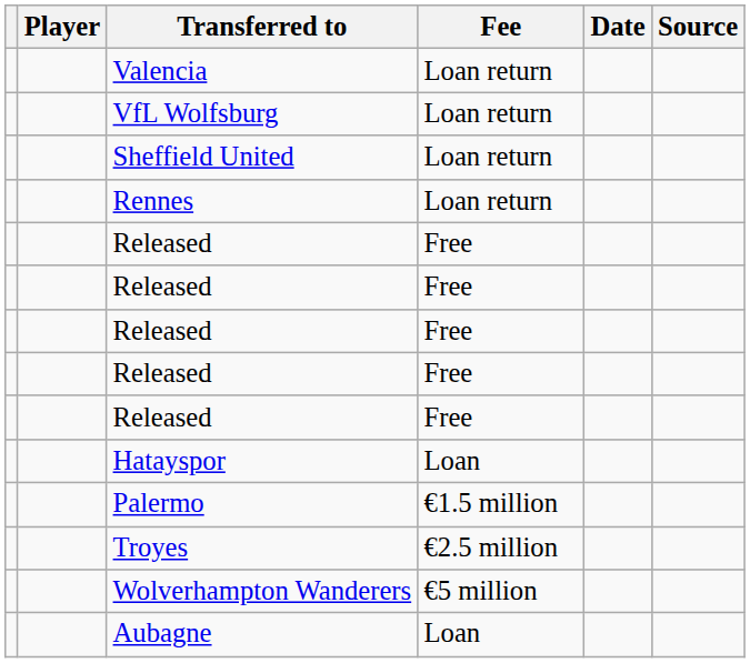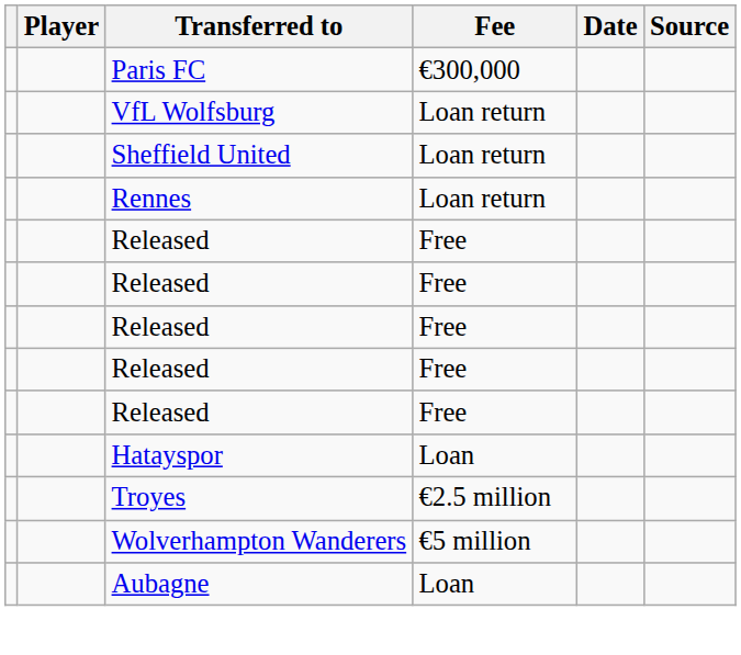+ row: Paris FC | €300,000
- row: Valencia | Loan return
- row: Palermo | €1.5 million
